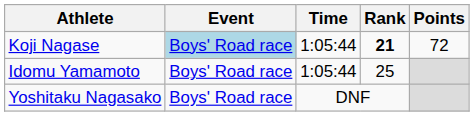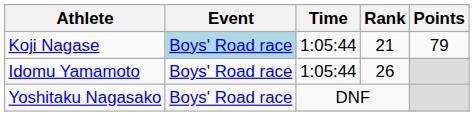Koji Nagase | Rank: bold -> normal
Koji Nagase | Points: 72 -> 79
Idomu Yamamoto | Rank: 25 -> 26
